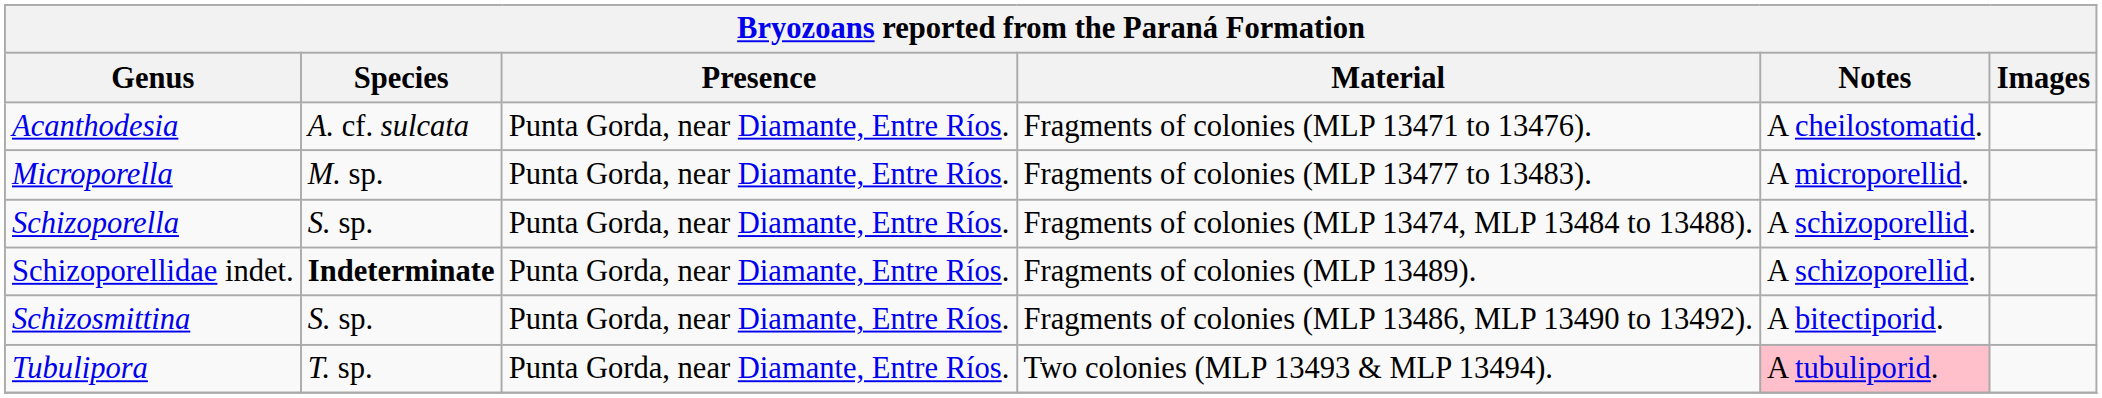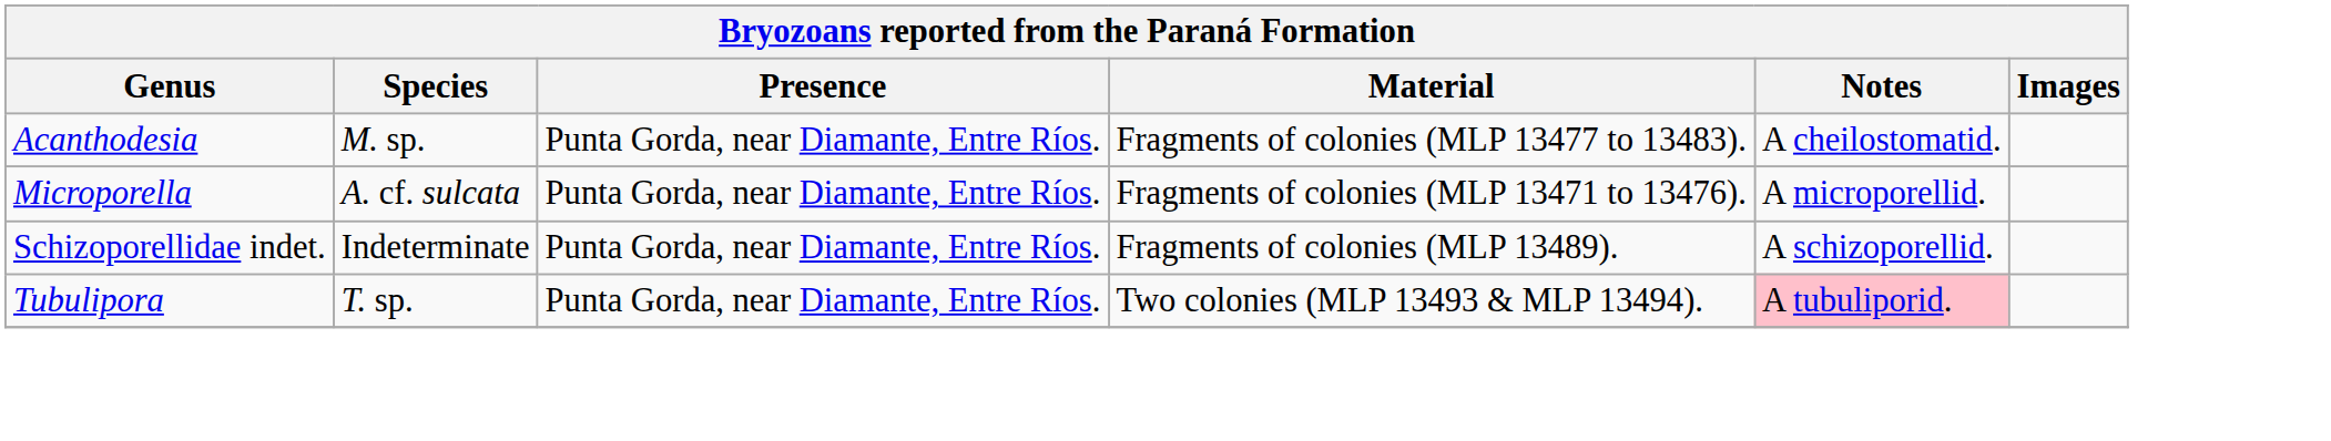Acanthodesia | Species: A. cf. sulcata -> M. sp.
Acanthodesia | Material: Fragments of colonies (MLP 13471 to 13476). -> Fragments of colonies (MLP 13477 to 13483).
Microporella | Species: M. sp. -> A. cf. sulcata
Microporella | Material: Fragments of colonies (MLP 13477 to 13483). -> Fragments of colonies (MLP 13471 to 13476).
- row: Schizoporella | S. sp. | Punta Gorda, near Diamante, Entre Ríos. | Fragments of colonies (MLP 13474, MLP 13484 to 13488). | A schizoporellid.
Schizoporellidae indet. | Species: bold -> normal
- row: Schizosmittina | S. sp. | Punta Gorda, near Diamante, Entre Ríos. | Fragments of colonies (MLP 13486, MLP 13490 to 13492). | A bitectiporid.
